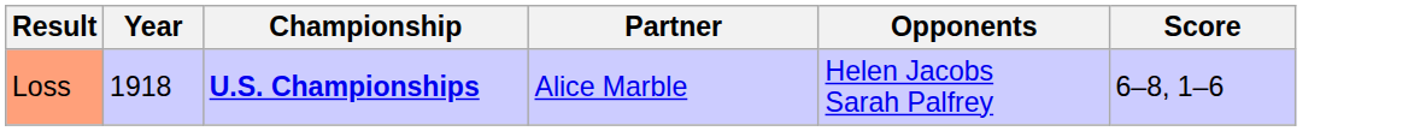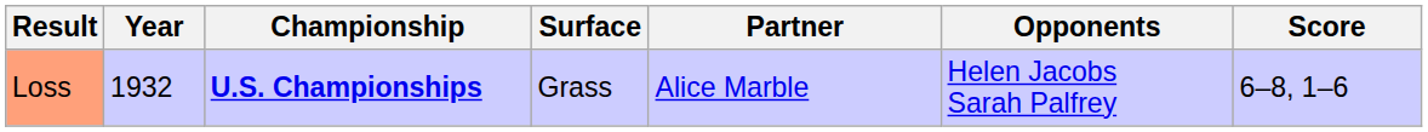+ column: Surface | Grass
Loss | Year: 1918 -> 1932
